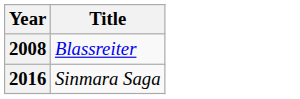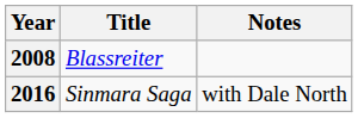+ column: Notes | with Dale North
